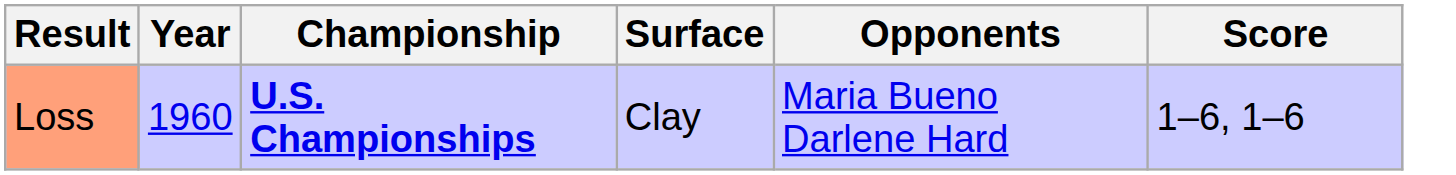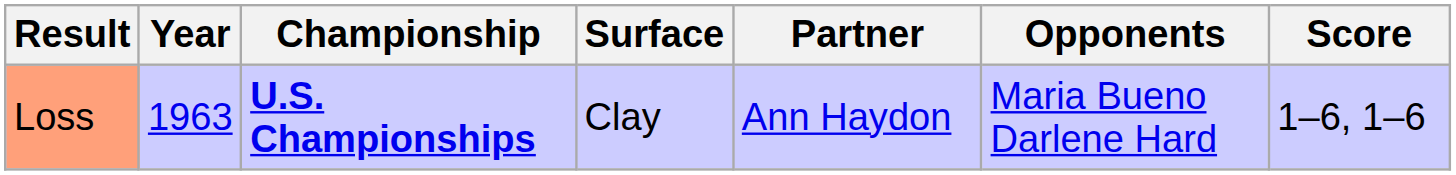+ column: Partner | Ann Haydon
Loss | Year: 1960 -> 1963
